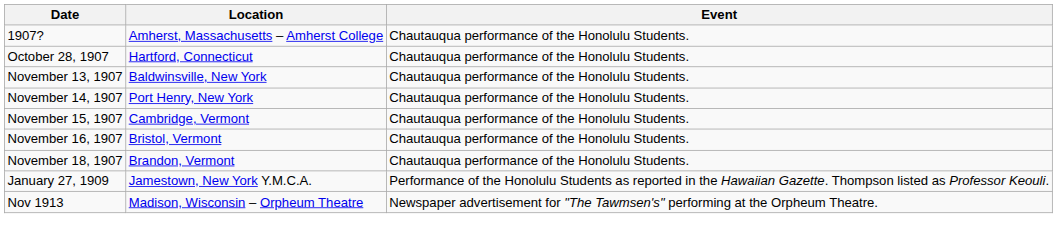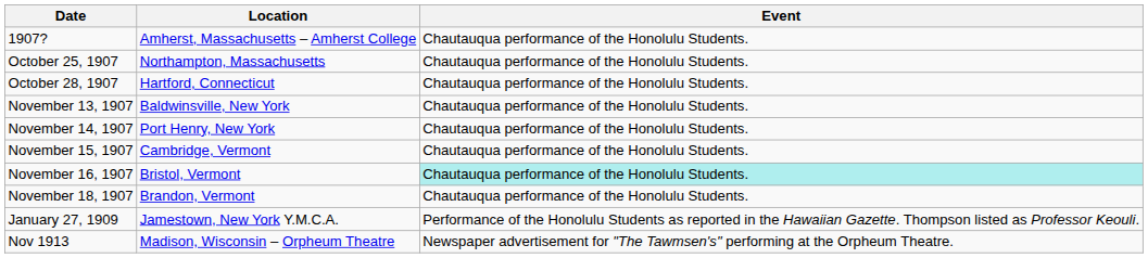+ row: October 25, 1907 | Northampton, Massachusetts | Chautauqua performance of the Honolulu Students.
November 16, 1907 | Event: no background -> paleturquoise background
